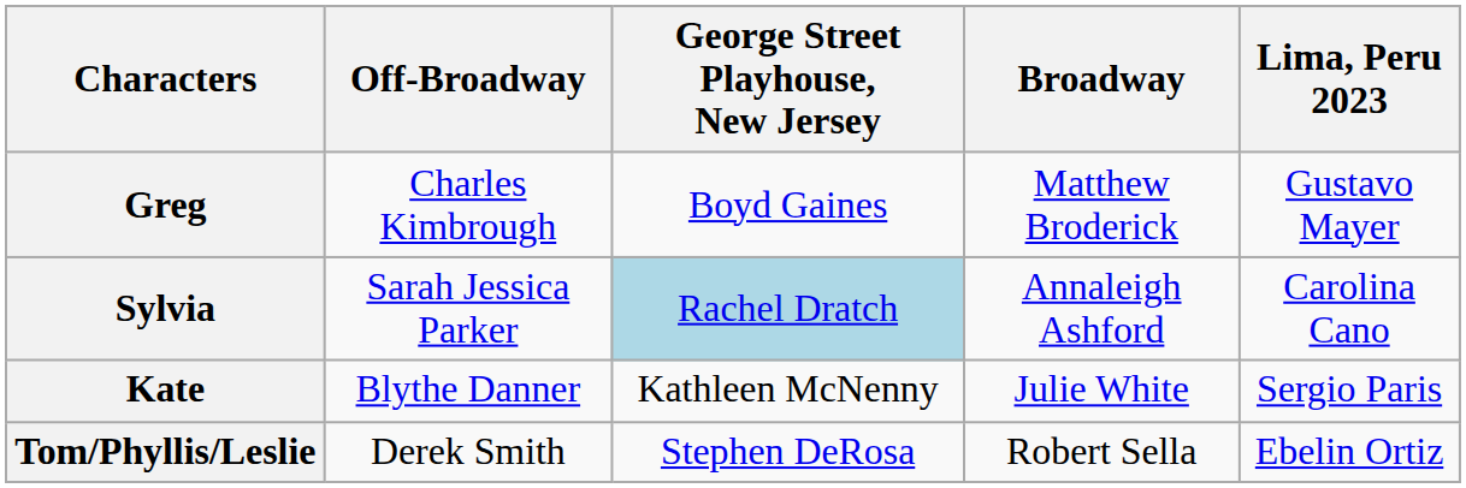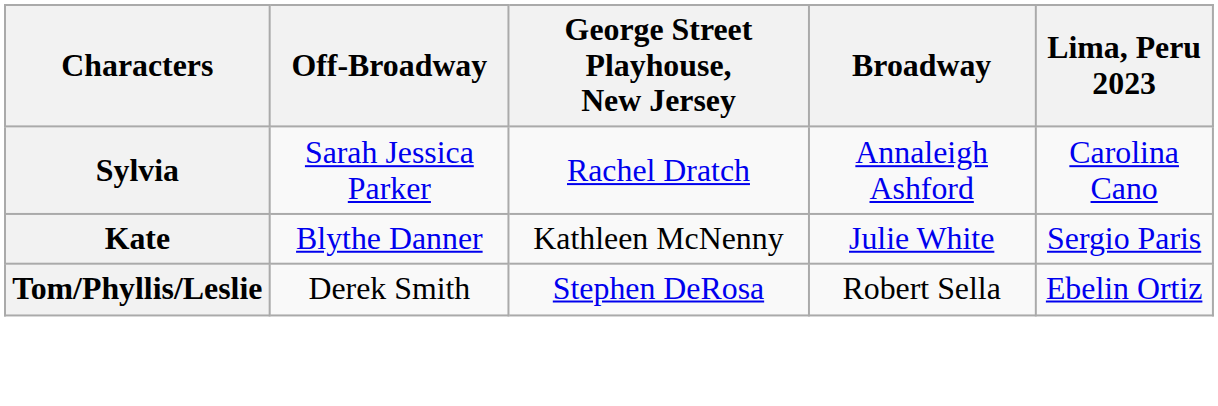- row: Greg | Charles Kimbrough | Boyd Gaines | Matthew Broderick | Gustavo Mayer
Sylvia | George Street Playhouse, New Jersey: lightblue background -> no background
